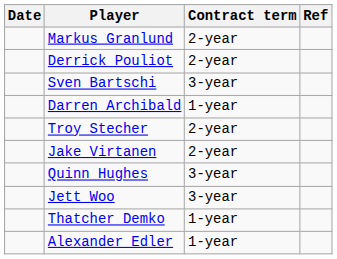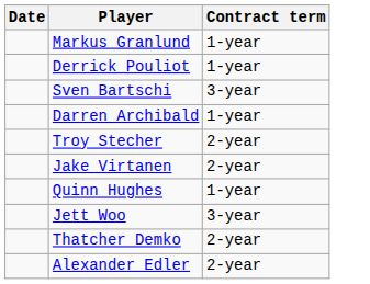- column: Ref
Markus Granlund | Contract term: 2-year -> 1-year
Derrick Pouliot | Contract term: 2-year -> 1-year
Quinn Hughes | Contract term: 3-year -> 1-year
Thatcher Demko | Contract term: 1-year -> 2-year
Alexander Edler | Contract term: 1-year -> 2-year
